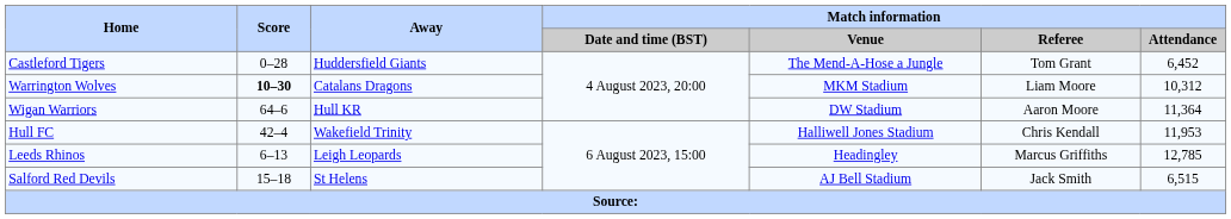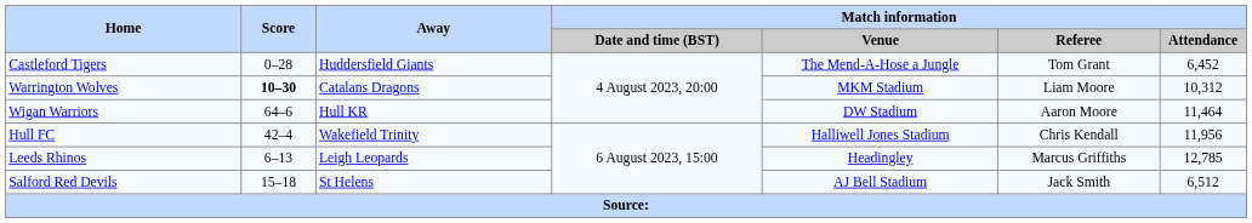Wigan Warriors | Match information / Attendance: 11,364 -> 11,464
Hull FC | Match information / Attendance: 11,953 -> 11,956
Salford Red Devils | Match information / Attendance: 6,515 -> 6,512
